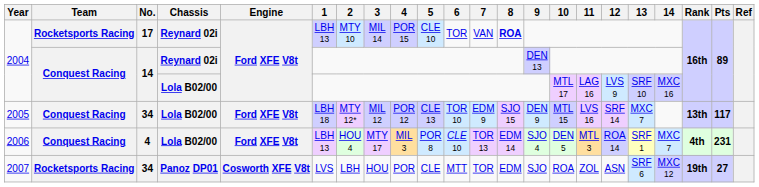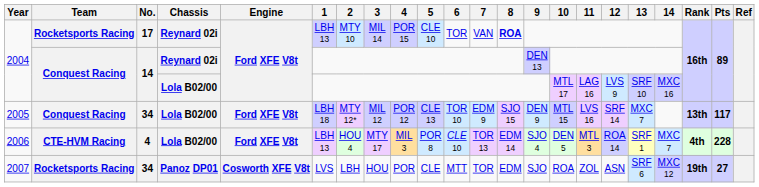2006 | Team: Conquest Racing -> CTE-HVM Racing
2006 | Pts: 231 -> 228
